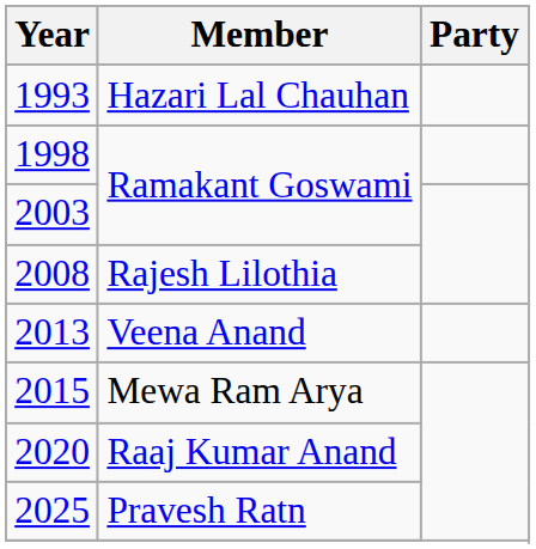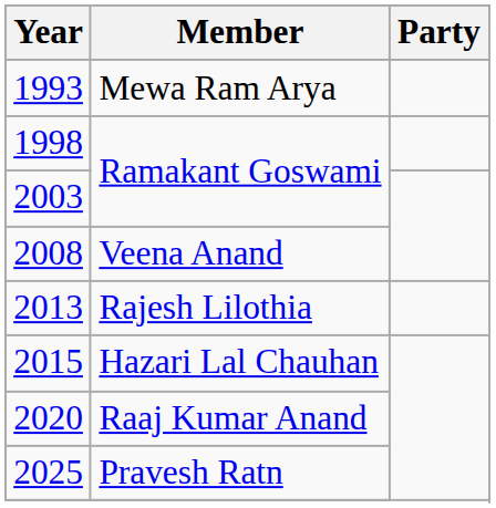1993 | Member: Hazari Lal Chauhan -> Mewa Ram Arya
2008 | Member: Rajesh Lilothia -> Veena Anand
2013 | Member: Veena Anand -> Rajesh Lilothia
2015 | Member: Mewa Ram Arya -> Hazari Lal Chauhan
